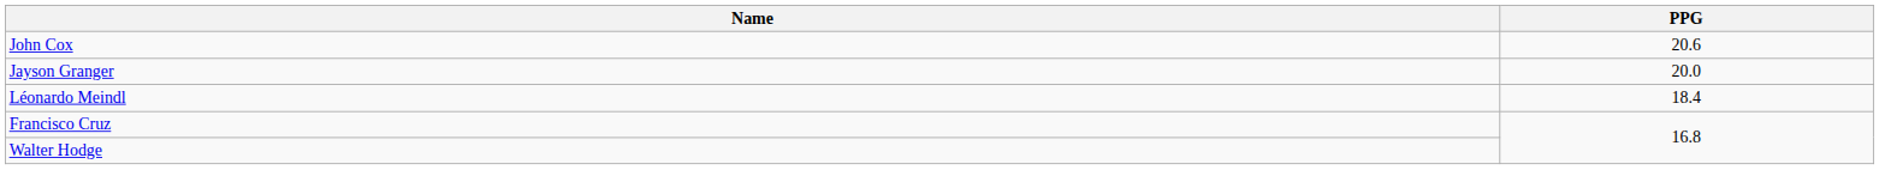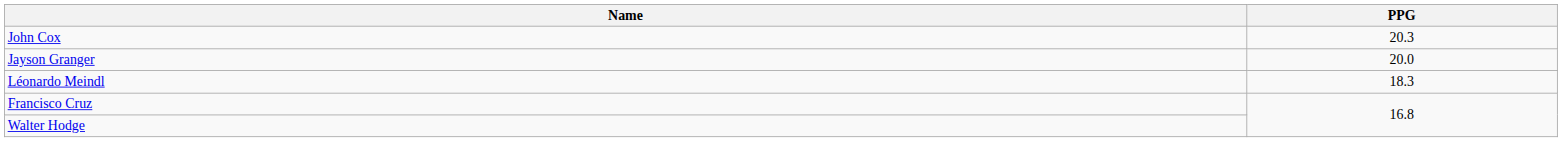John Cox | PPG: 20.6 -> 20.3
Léonardo Meindl | PPG: 18.4 -> 18.3
